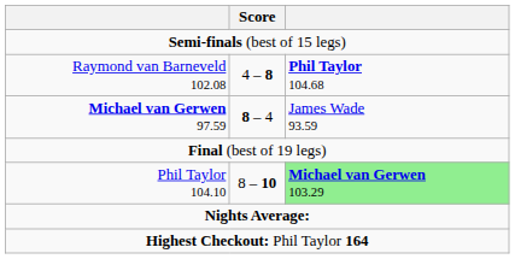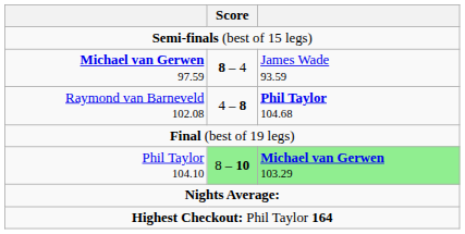rows swapped: Raymond van Barneveld 102.08 <-> Michael van Gerwen 97.59
Phil Taylor 104.10 | Score: no background -> lightgreen background
